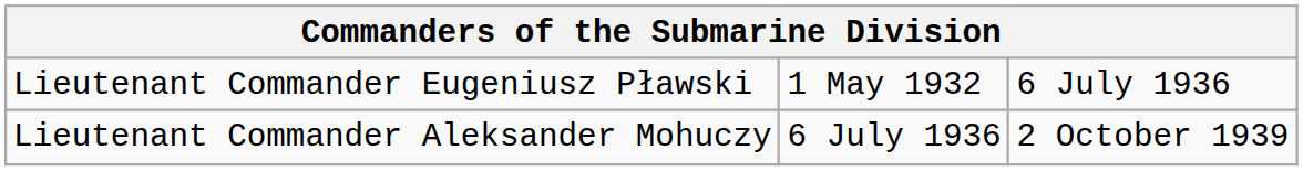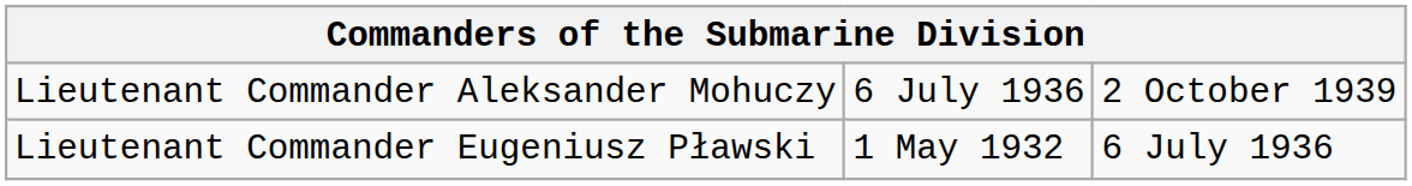rows swapped: Lieutenant Commander Eugeniusz Pławski <-> Lieutenant Commander Aleksander Mohuczy
